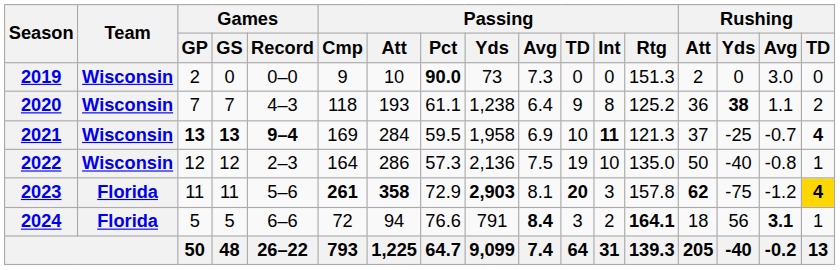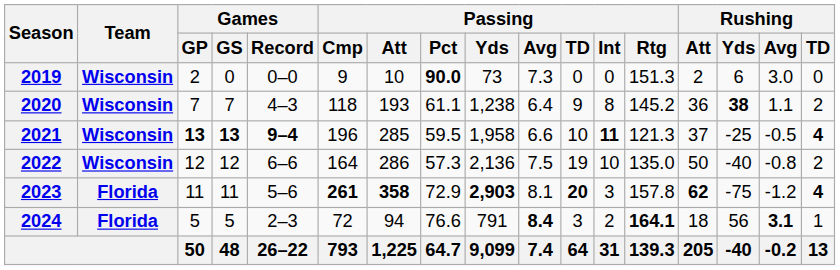2019 | Rushing / Yds: 0 -> 6
2020 | Passing / Rtg: 125.2 -> 145.2
2021 | Passing / Cmp: 169 -> 196
2021 | Passing / Att: 284 -> 285
2021 | Passing / Avg: 6.9 -> 6.6
2021 | Rushing / Avg: -0.7 -> -0.5
2022 | Games / Record: 2–3 -> 6–6
2022 | Rushing / TD: 1 -> 2
2023 | Rushing / TD: gold background -> no background
2024 | Games / Record: 6–6 -> 2–3
